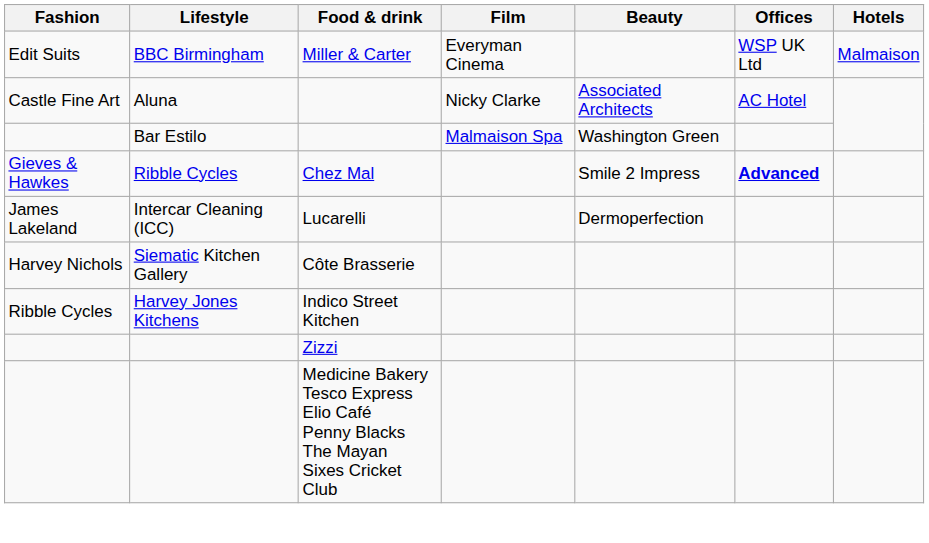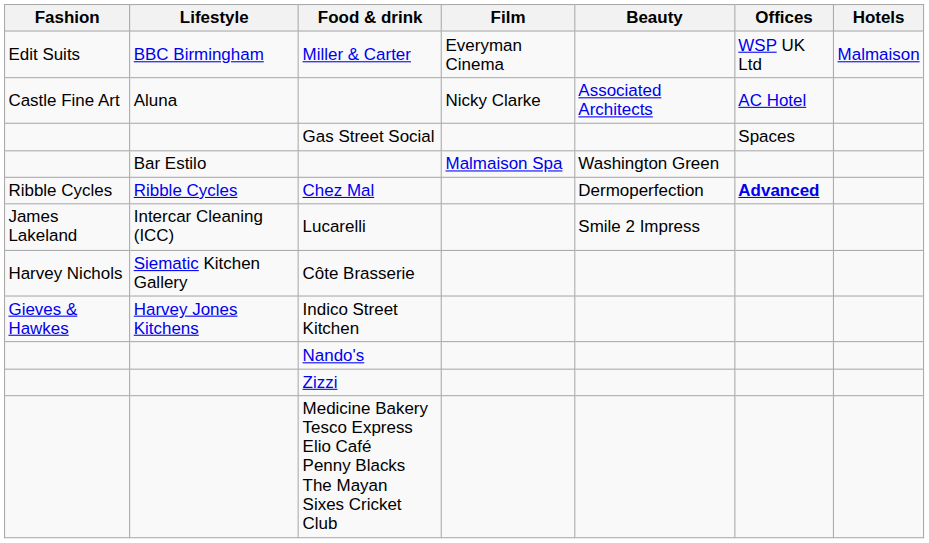+ row: Gas Street Social | Spaces
Chez Mal | Fashion: Gieves & Hawkes -> Ribble Cycles
Chez Mal | Beauty: Smile 2 Impress -> Dermoperfection
Lucarelli | Beauty: Dermoperfection -> Smile 2 Impress
Indico Street Kitchen | Fashion: Ribble Cycles -> Gieves & Hawkes
+ row: Nando's
